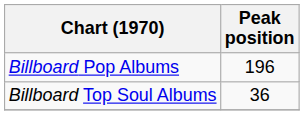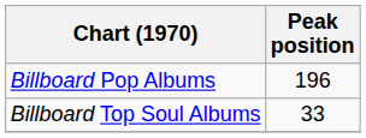Billboard Top Soul Albums | Peak position: 36 -> 33
